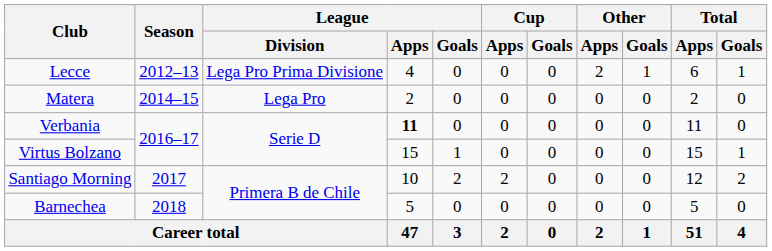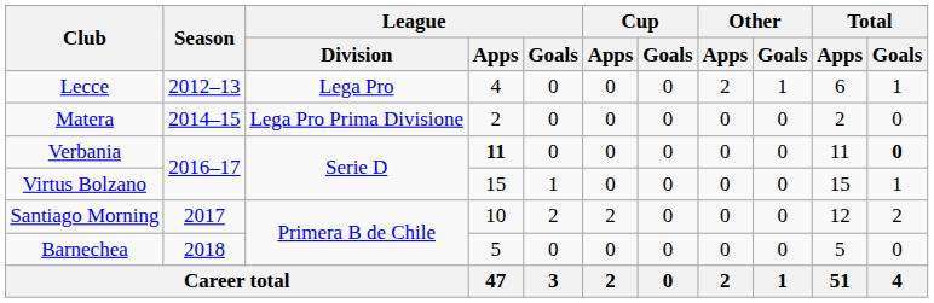Lecce | League / Division: Lega Pro Prima Divisione -> Lega Pro
Matera | League / Division: Lega Pro -> Lega Pro Prima Divisione
Verbania | Total / Goals: normal -> bold
